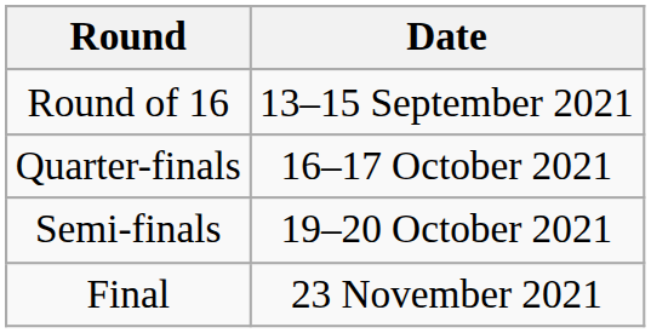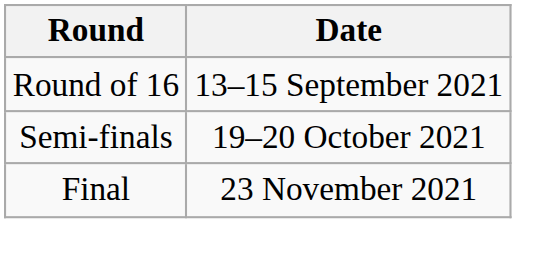- row: Quarter-finals | 16–17 October 2021
